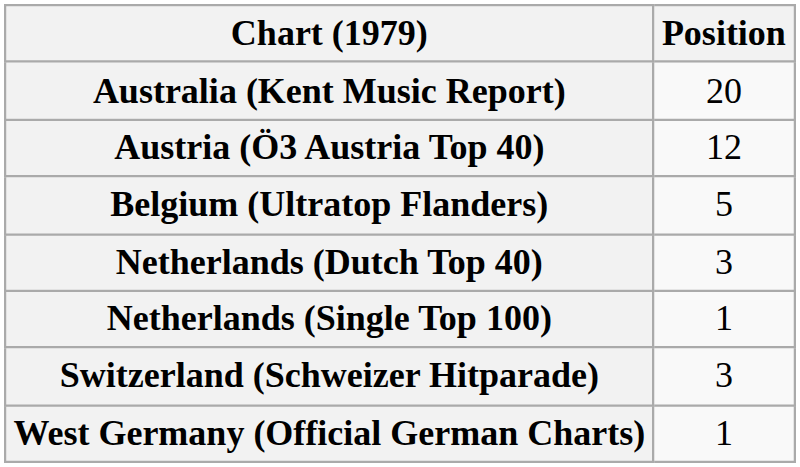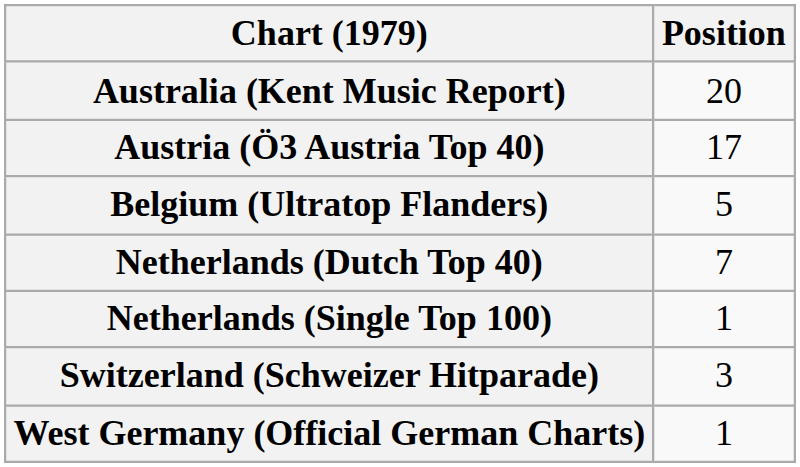Austria (Ö3 Austria Top 40) | Position: 12 -> 17
Netherlands (Dutch Top 40) | Position: 3 -> 7
